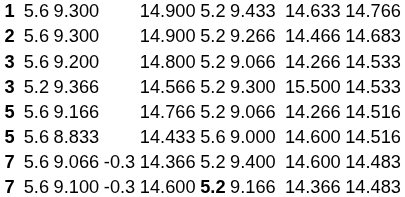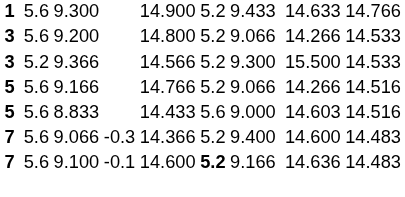- row: 2 | 5.6 | 9.300 | 14.900 | 5.2 | 9.266 | 14.466 | 14.683
8.833 | column 10: 14.600 -> 14.603
9.100 | column 5: -0.3 -> -0.1
9.100 | column 10: 14.366 -> 14.636
